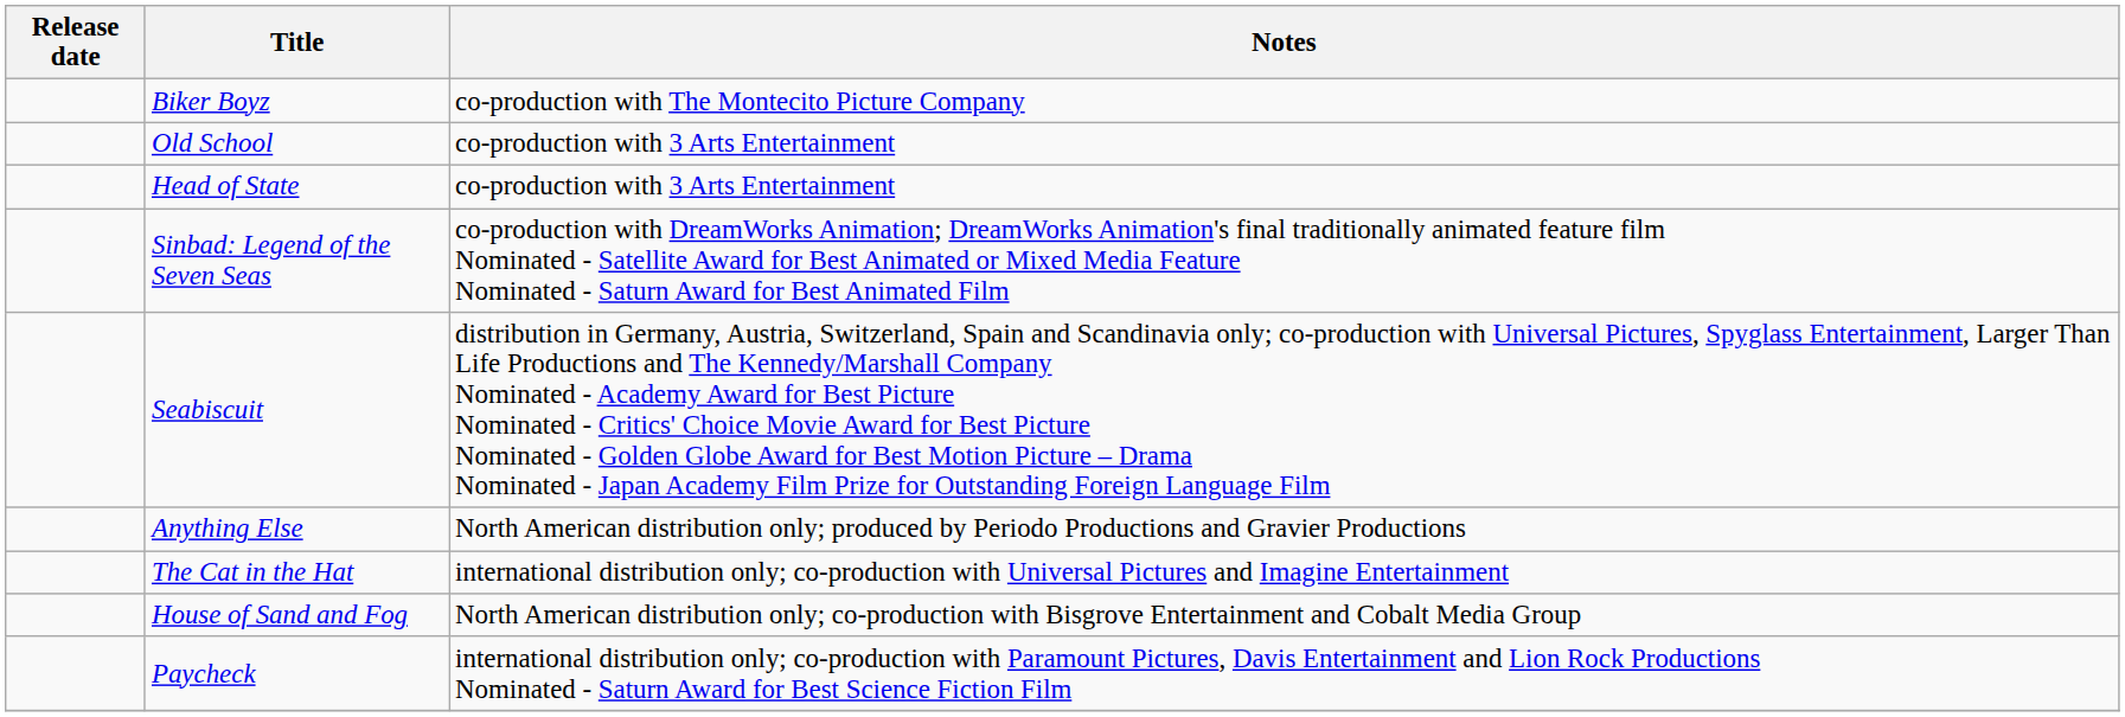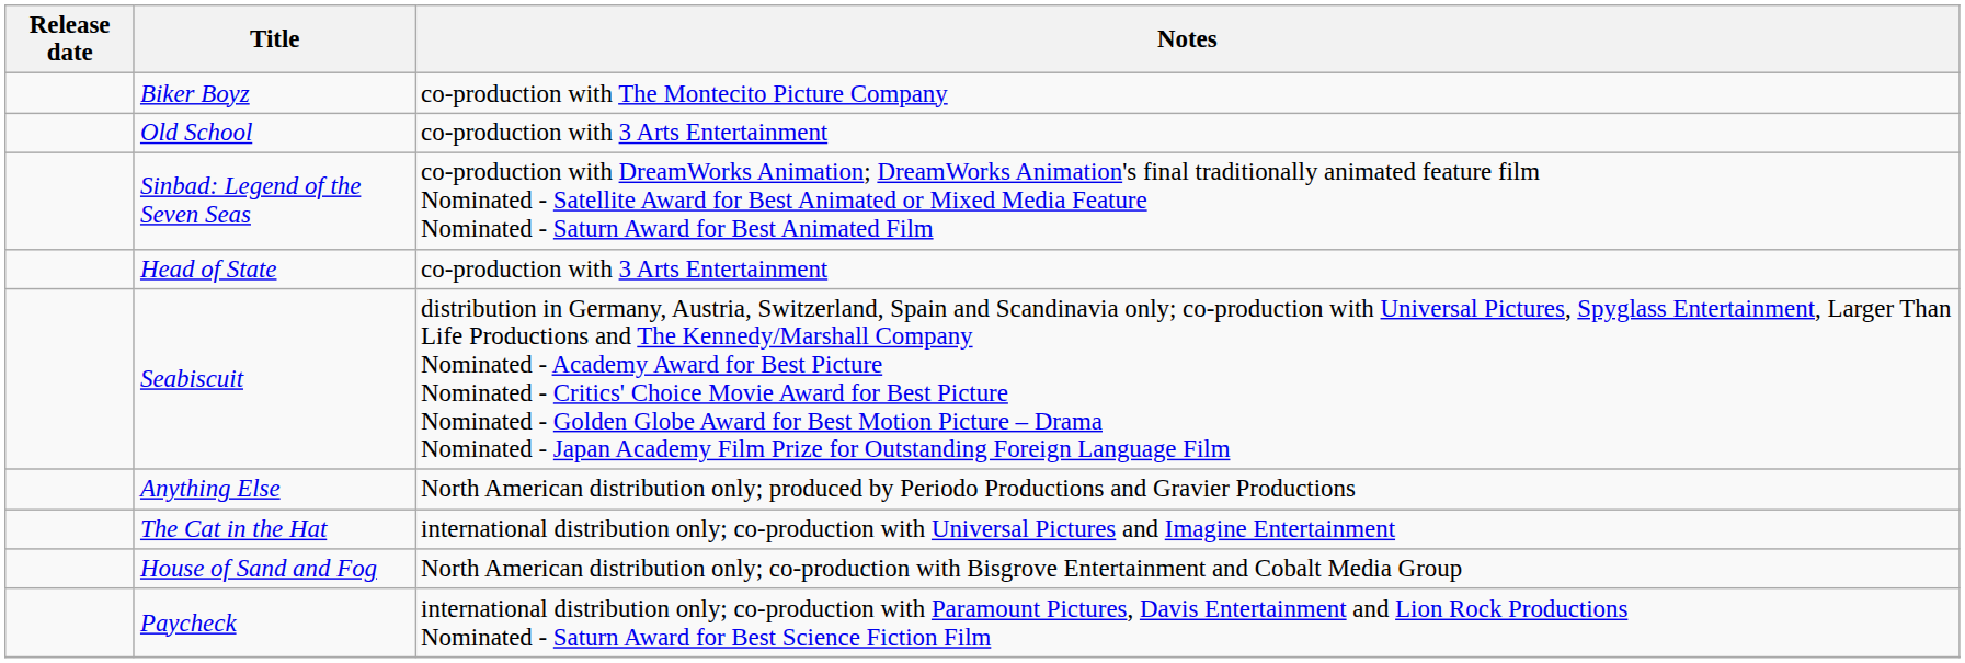rows swapped: Head of State <-> Sinbad: Legend of the Seven Seas
